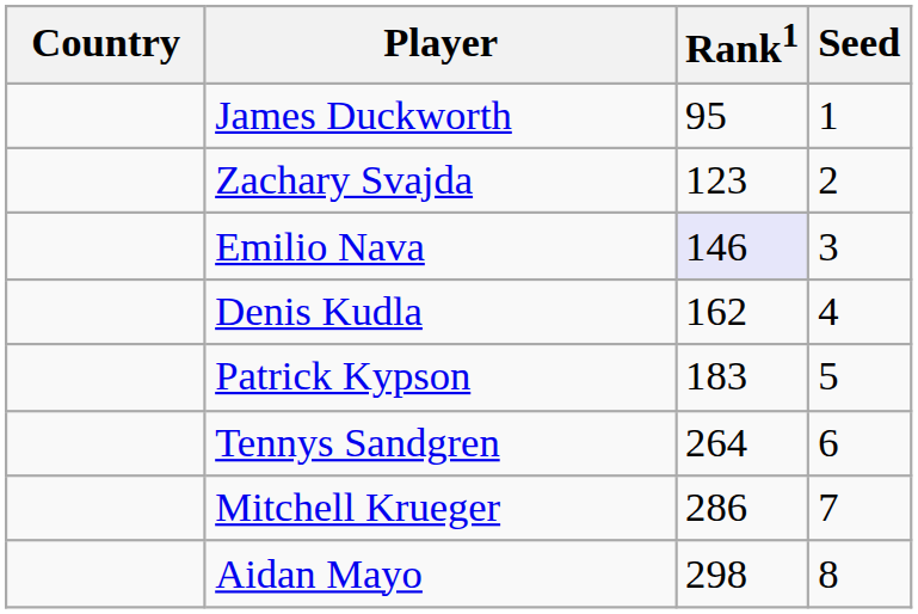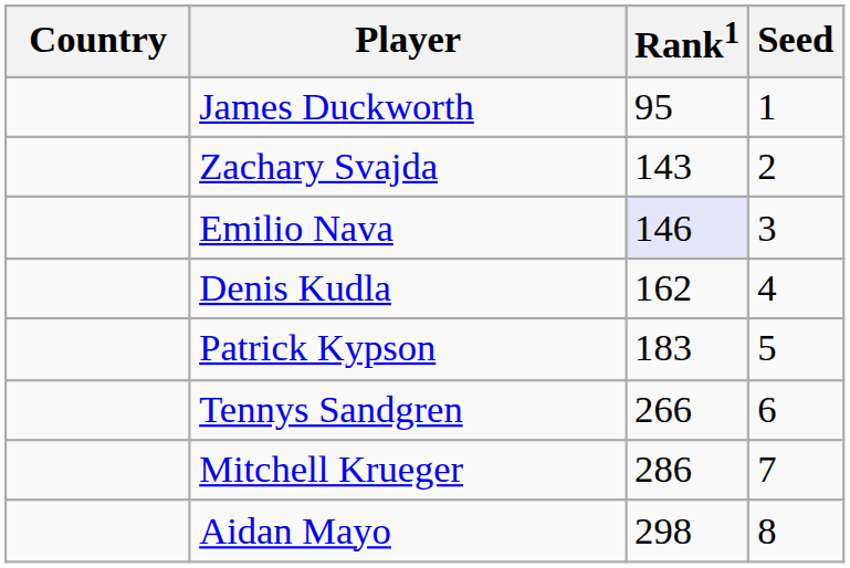Zachary Svajda | Rank1: 123 -> 143
Tennys Sandgren | Rank1: 264 -> 266
